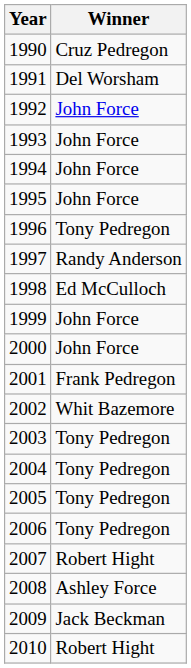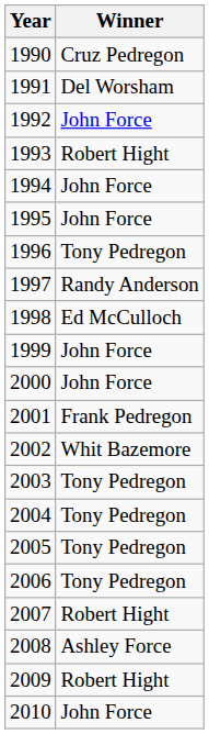1993 | Winner: John Force -> Robert Hight
2009 | Winner: Jack Beckman -> Robert Hight
2010 | Winner: Robert Hight -> John Force
